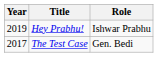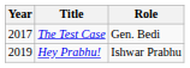rows swapped: The Test Case <-> Hey Prabhu!
